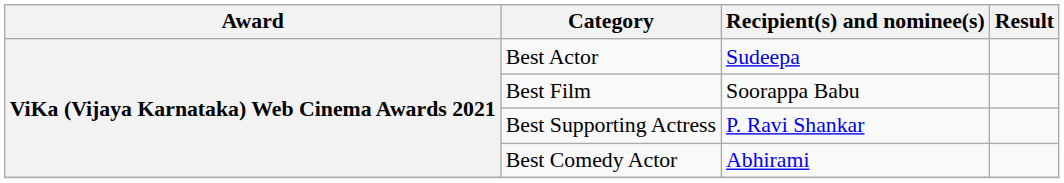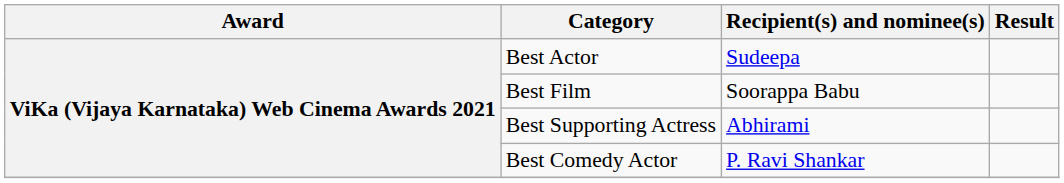Best Supporting Actress | Recipient(s) and nominee(s): P. Ravi Shankar -> Abhirami
Best Comedy Actor | Recipient(s) and nominee(s): Abhirami -> P. Ravi Shankar
